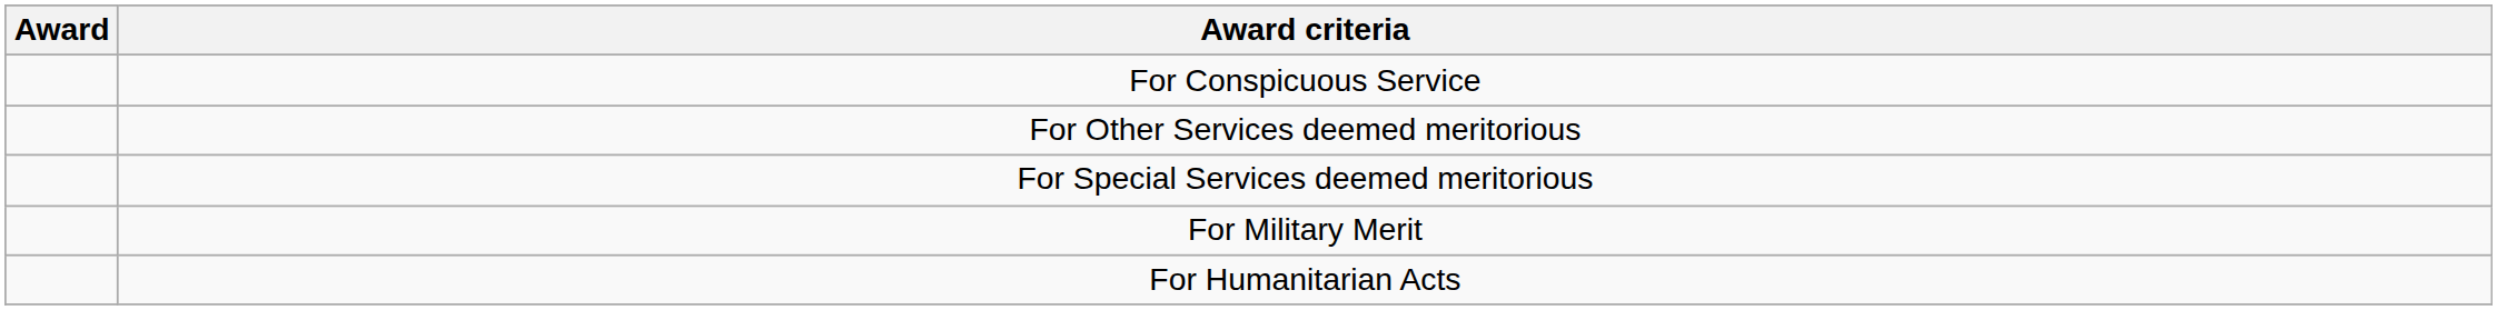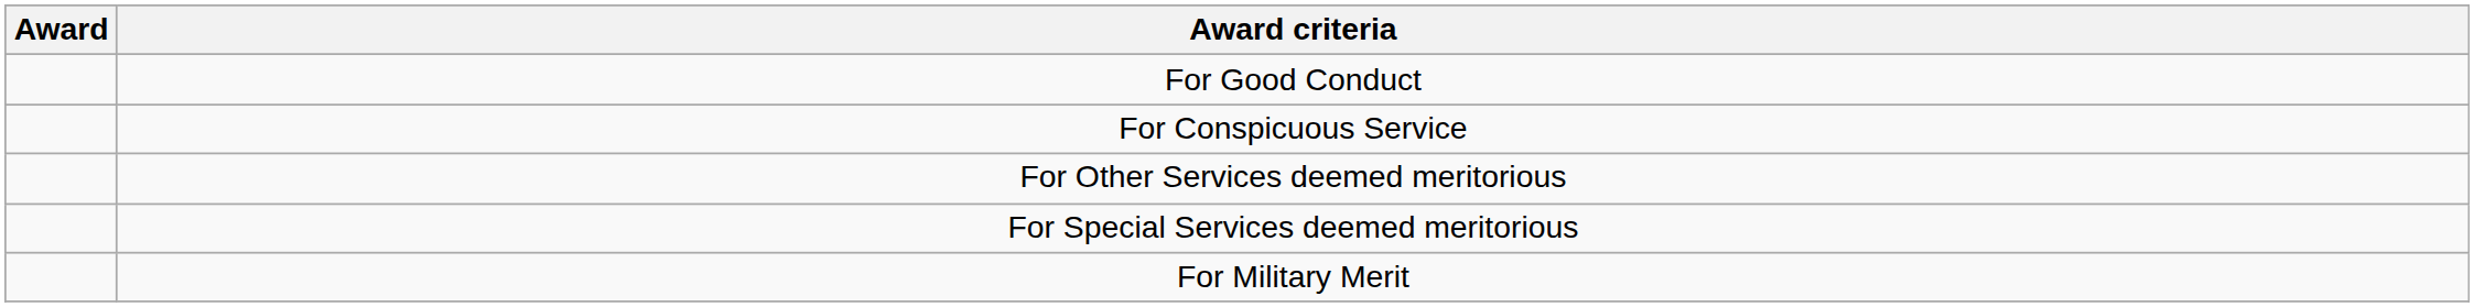+ row: For Good Conduct
- row: For Humanitarian Acts
